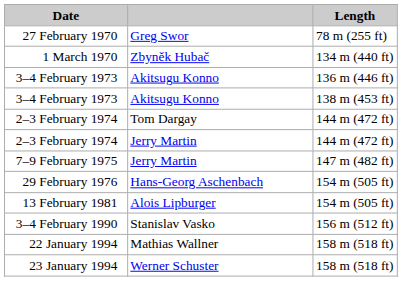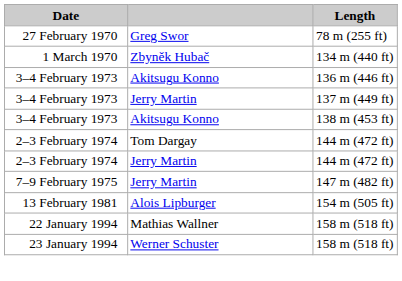+ row: 3–4 February 1973 | Jerry Martin | 137 m (449 ft)
- row: 29 February 1976 | Hans-Georg Aschenbach | 154 m (505 ft)
- row: 3–4 February 1990 | Stanislav Vasko | 156 m (512 ft)
